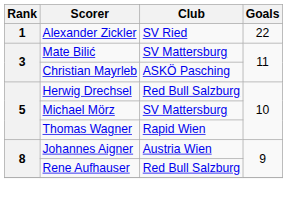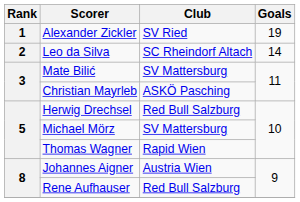Alexander Zickler | Goals: 22 -> 19
+ row: 2 | Leo da Silva | SC Rheindorf Altach | 14
